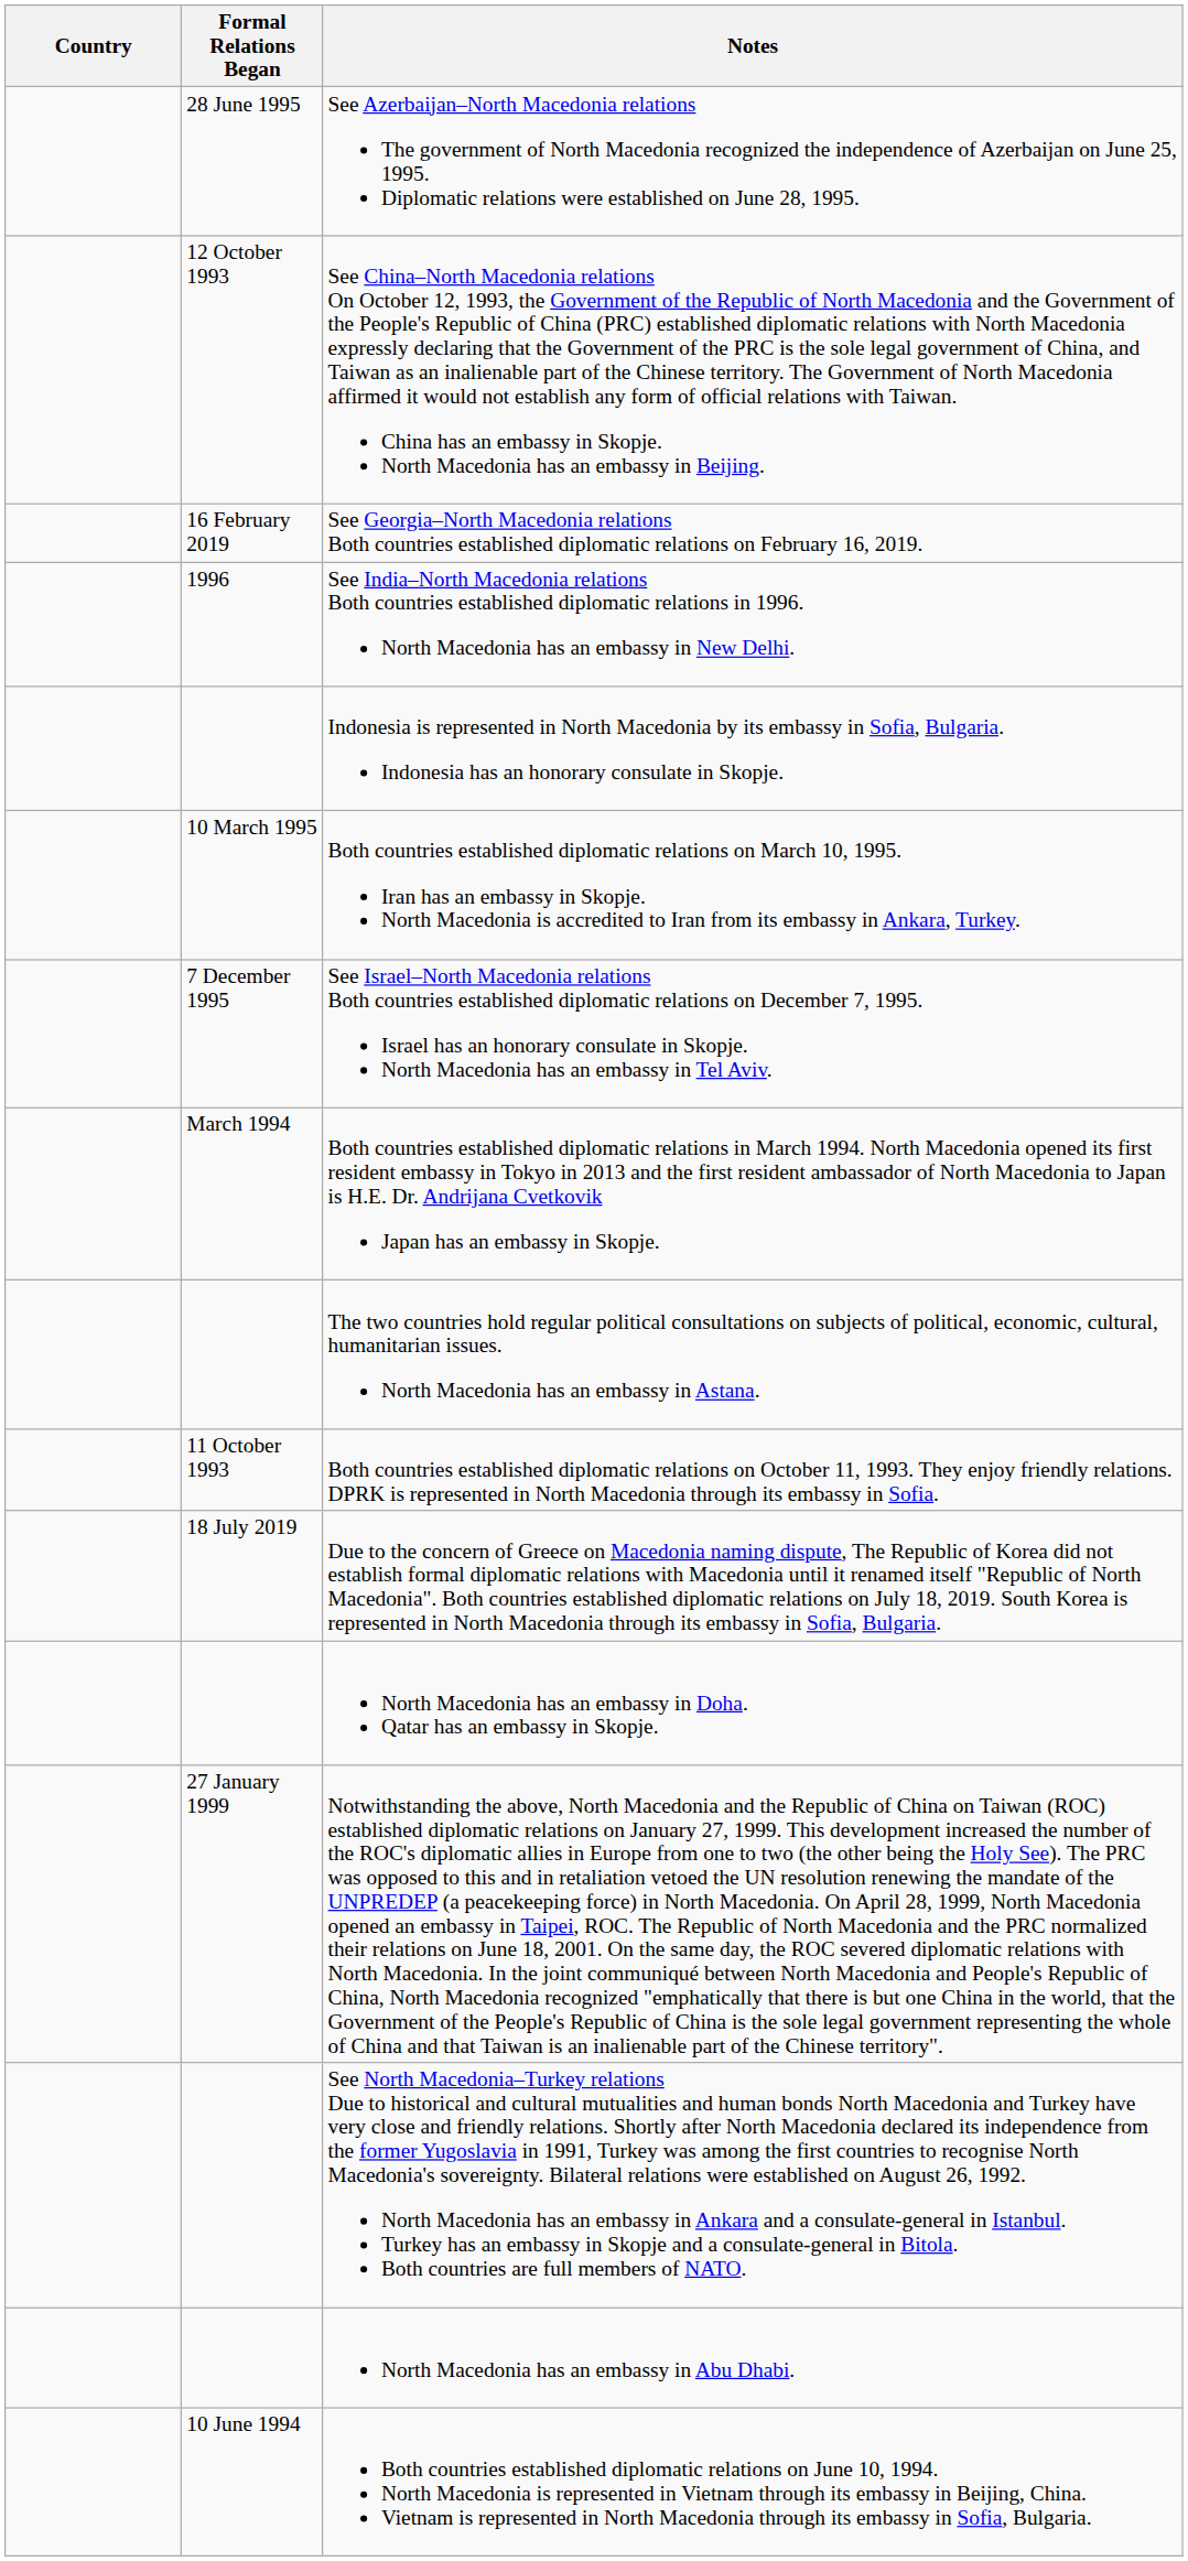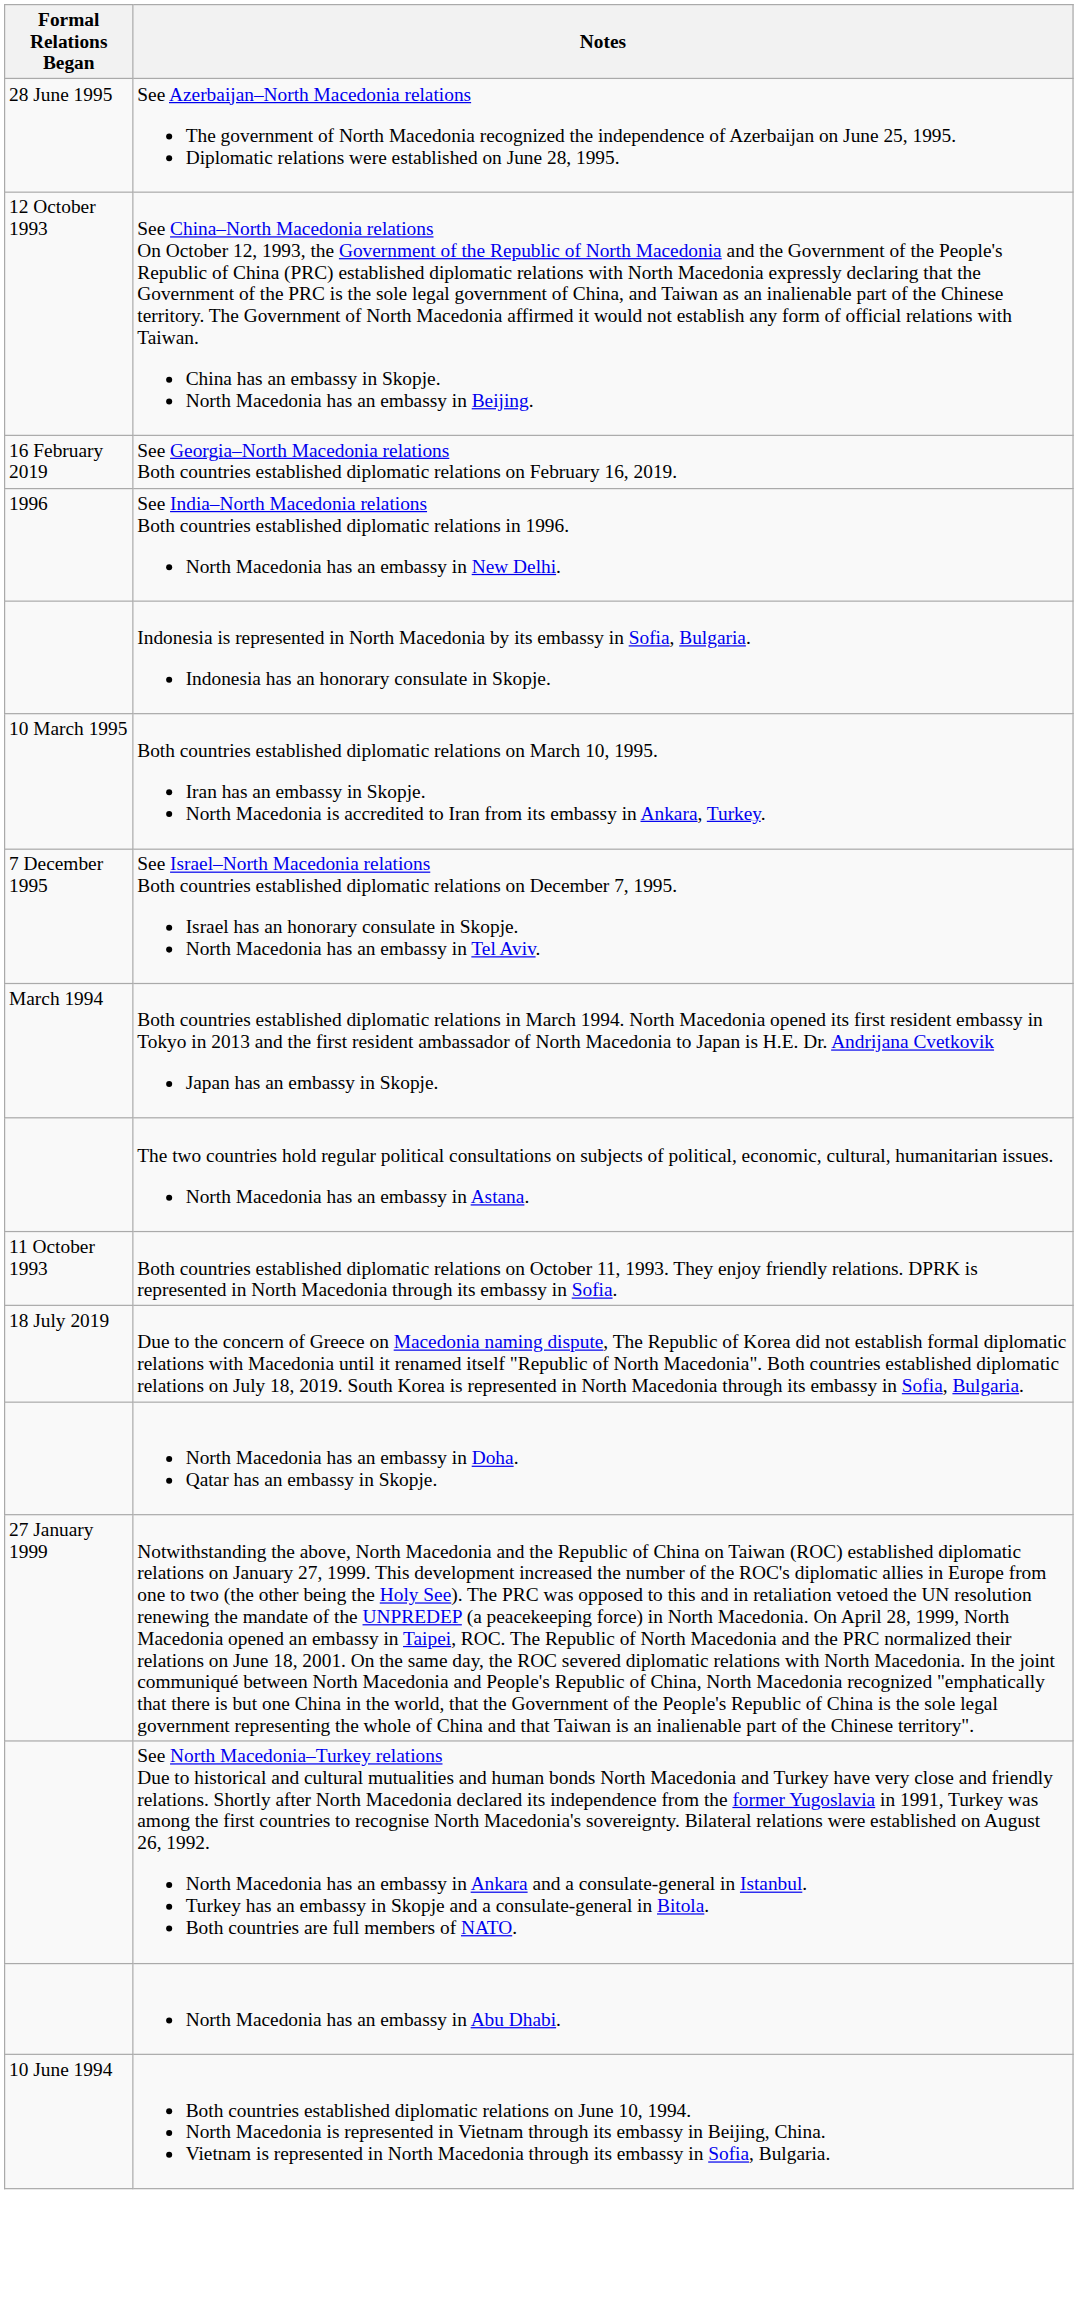- column: Country
